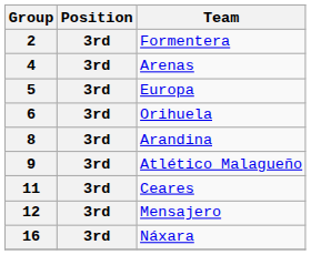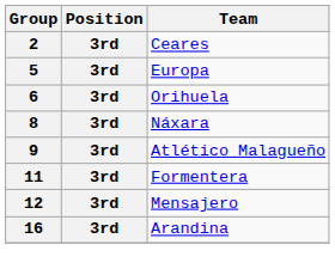2 | Team: Formentera -> Ceares
- row: 4 | 3rd | Arenas
8 | Team: Arandina -> Náxara
11 | Team: Ceares -> Formentera
16 | Team: Náxara -> Arandina
